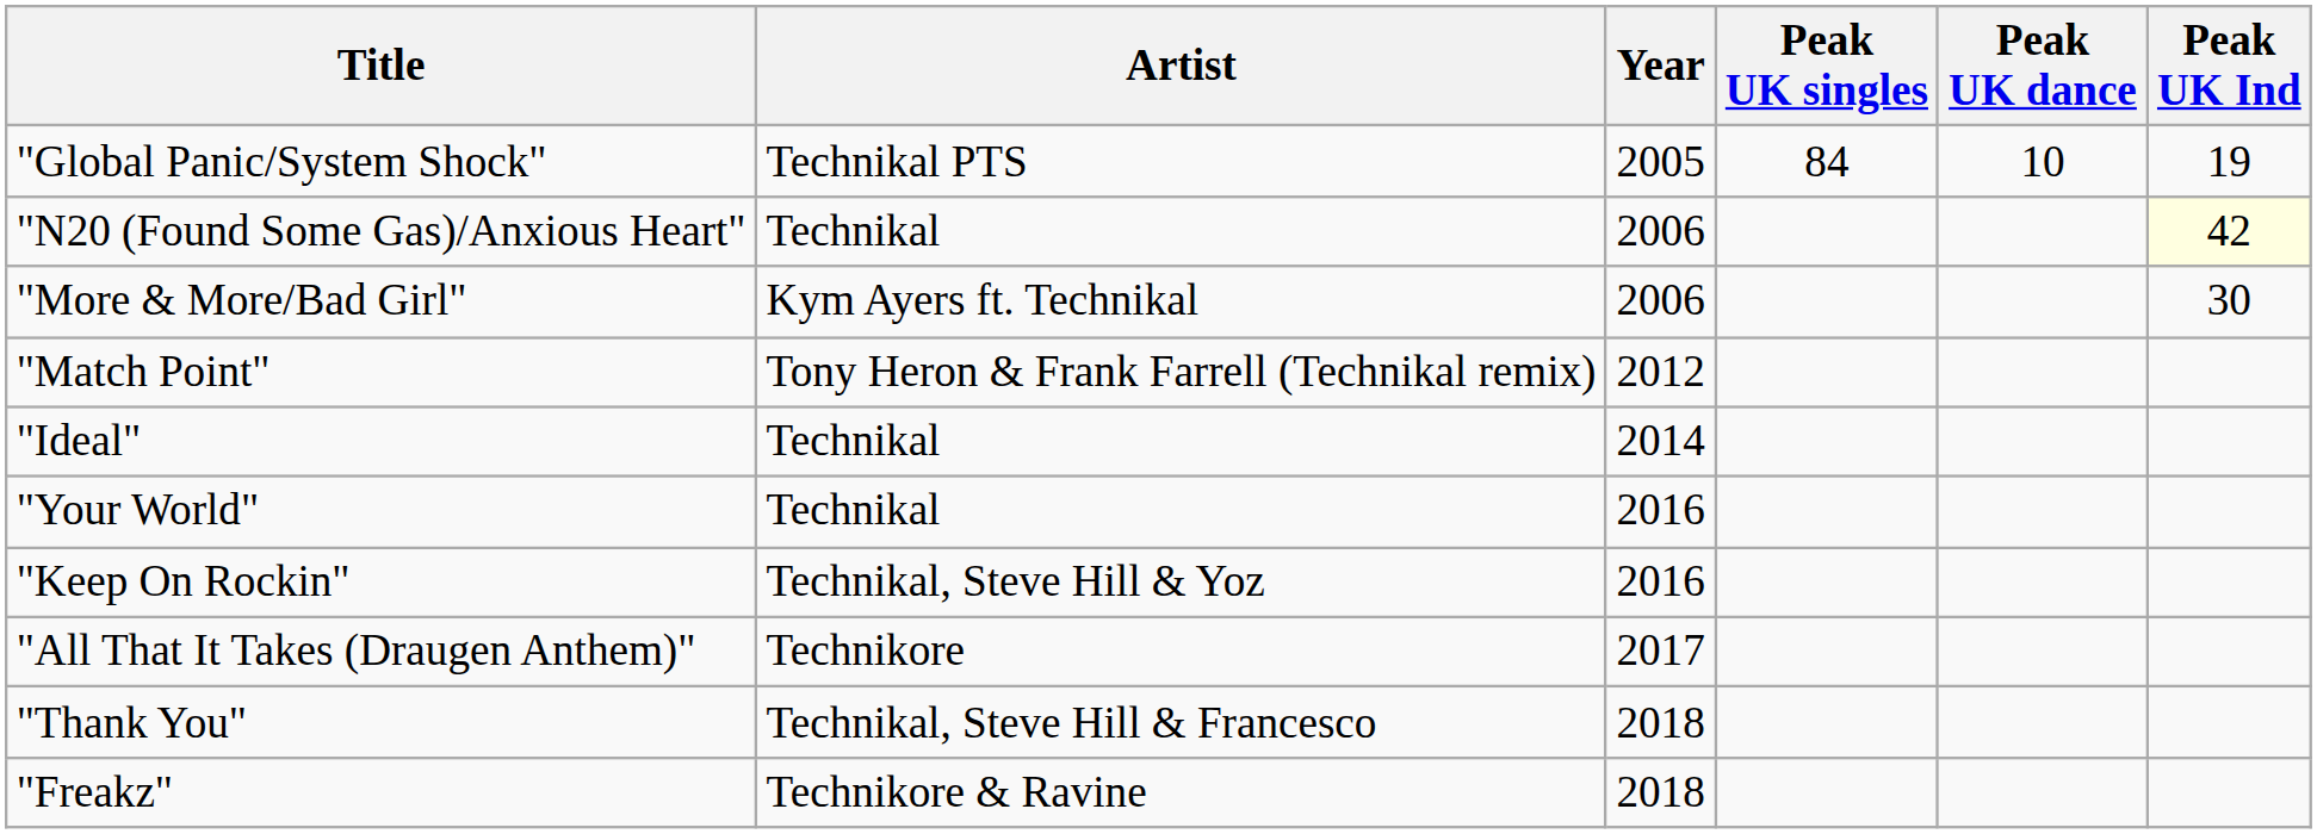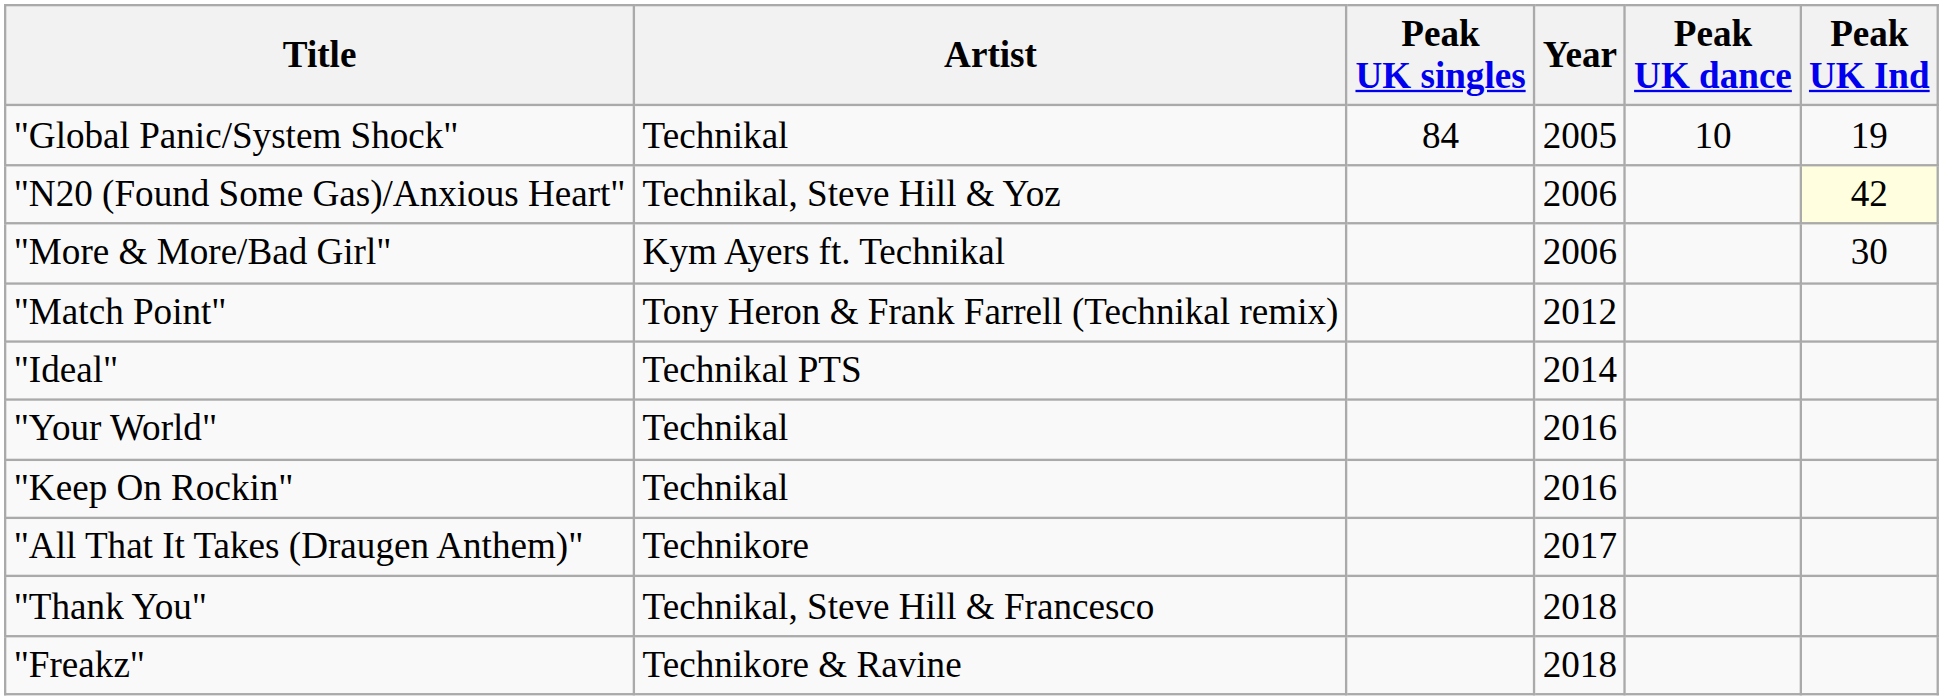columns swapped: Year <-> Peak UK singles
"Global Panic/System Shock" | Artist: Technikal PTS -> Technikal
"N20 (Found Some Gas)/Anxious Heart" | Artist: Technikal -> Technikal, Steve Hill & Yoz
"Ideal" | Artist: Technikal -> Technikal PTS
"Keep On Rockin" | Artist: Technikal, Steve Hill & Yoz -> Technikal
